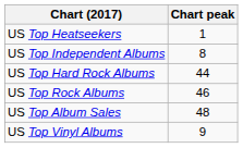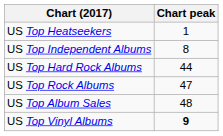US Top Rock Albums | Chart peak: 46 -> 47
US Top Vinyl Albums | Chart peak: normal -> bold
